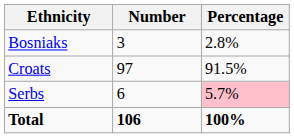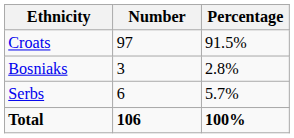rows swapped: Croats <-> Bosniaks
Serbs | Percentage: pink background -> no background
